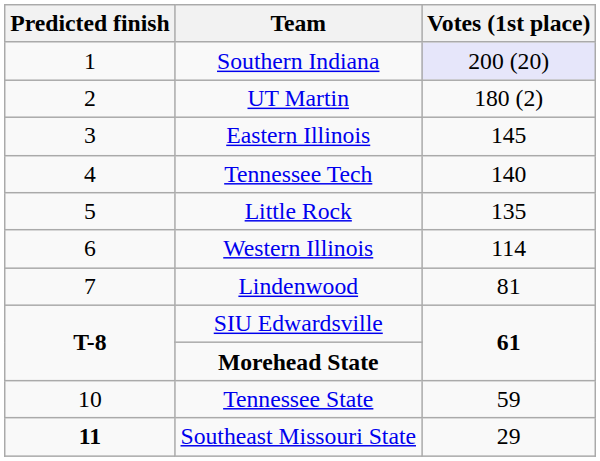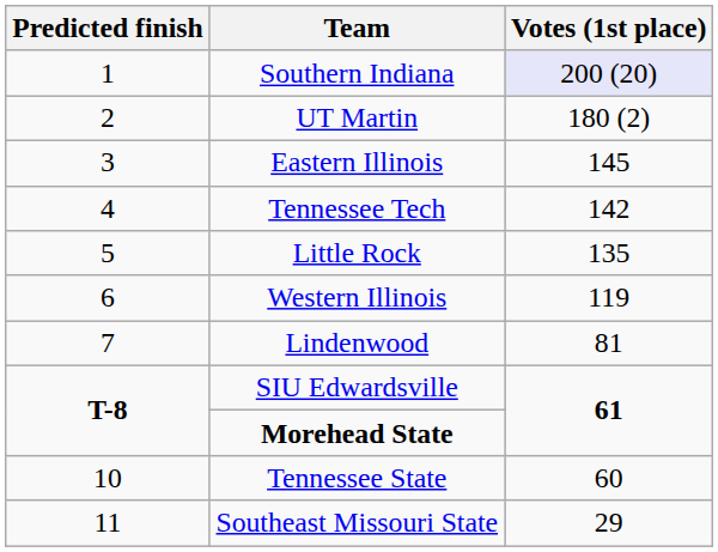Tennessee Tech | Votes (1st place): 140 -> 142
Western Illinois | Votes (1st place): 114 -> 119
Tennessee State | Votes (1st place): 59 -> 60
Southeast Missouri State | Predicted finish: bold -> normal
